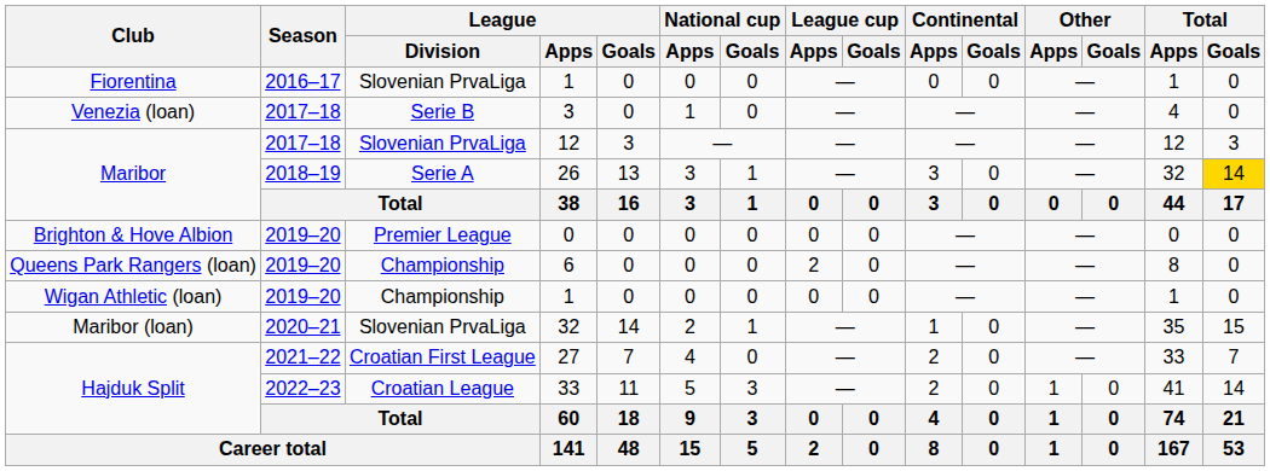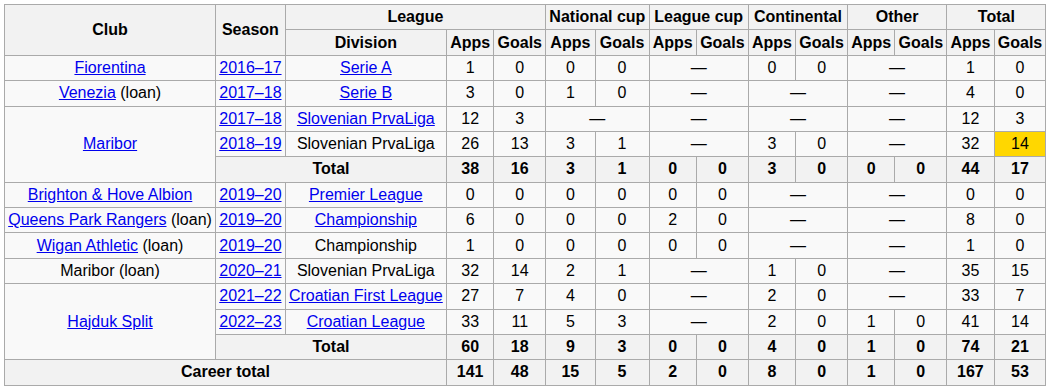Fiorentina / 1 | League / Division: Slovenian PrvaLiga -> Serie A
26 | League / Division: Serie A -> Slovenian PrvaLiga
